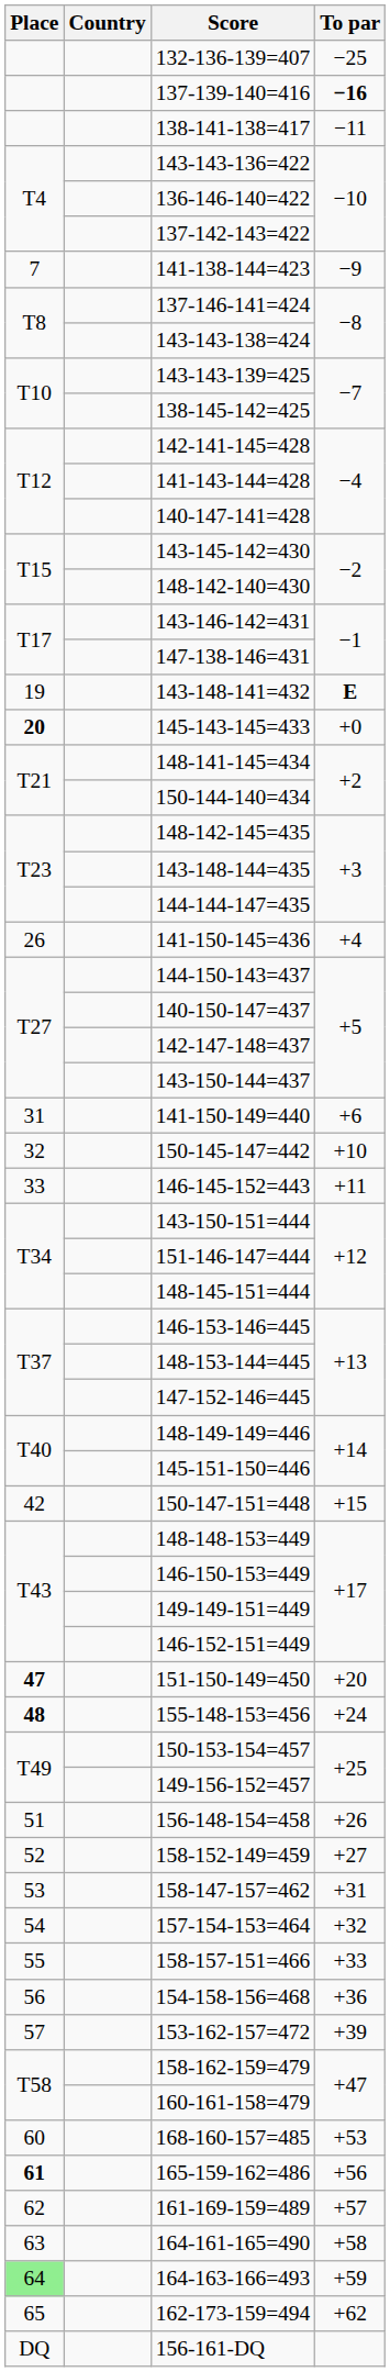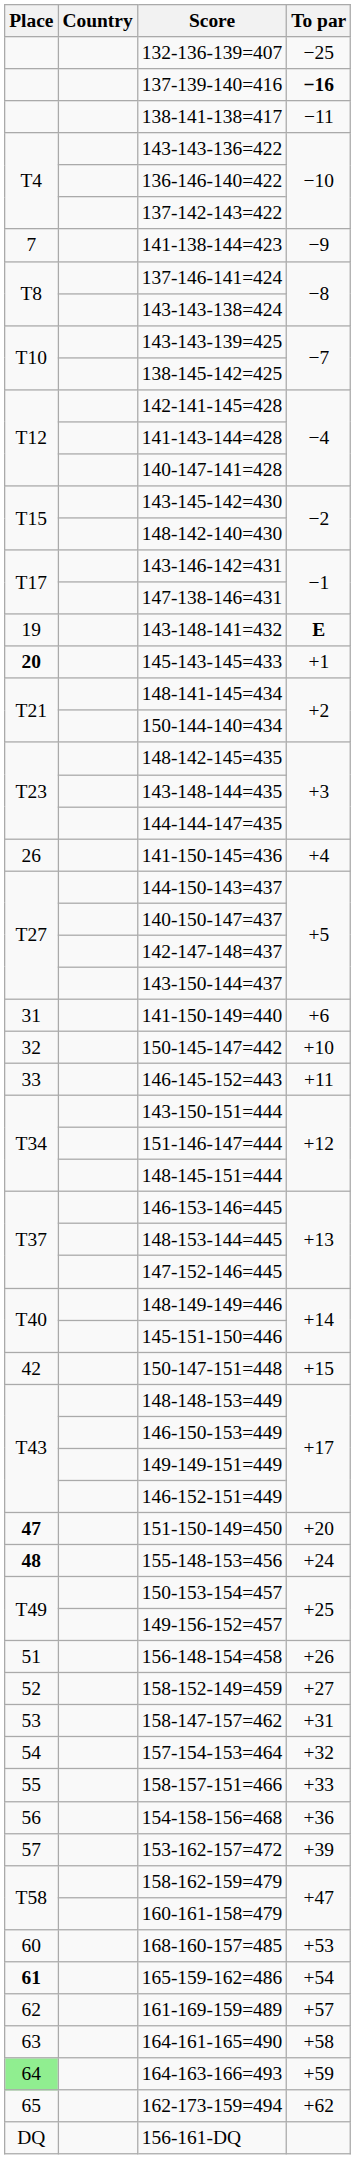145-143-145=433 | To par: +0 -> +1
165-159-162=486 | To par: +56 -> +54
